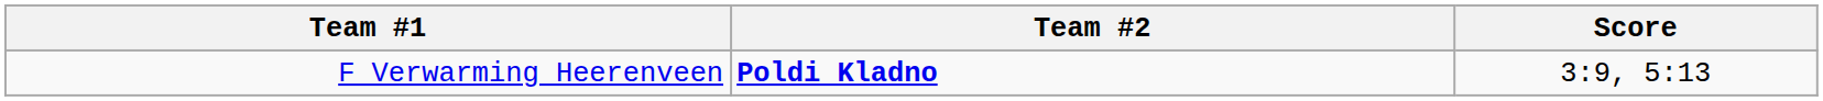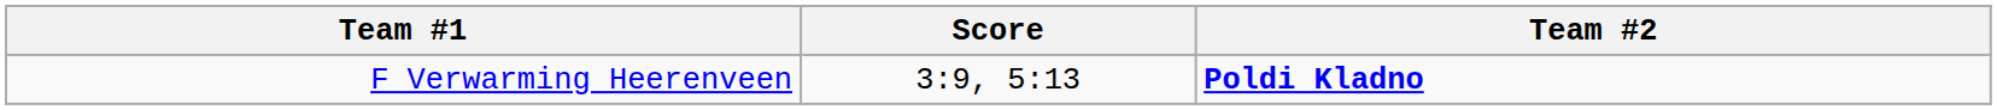columns swapped: Score <-> Team #2
